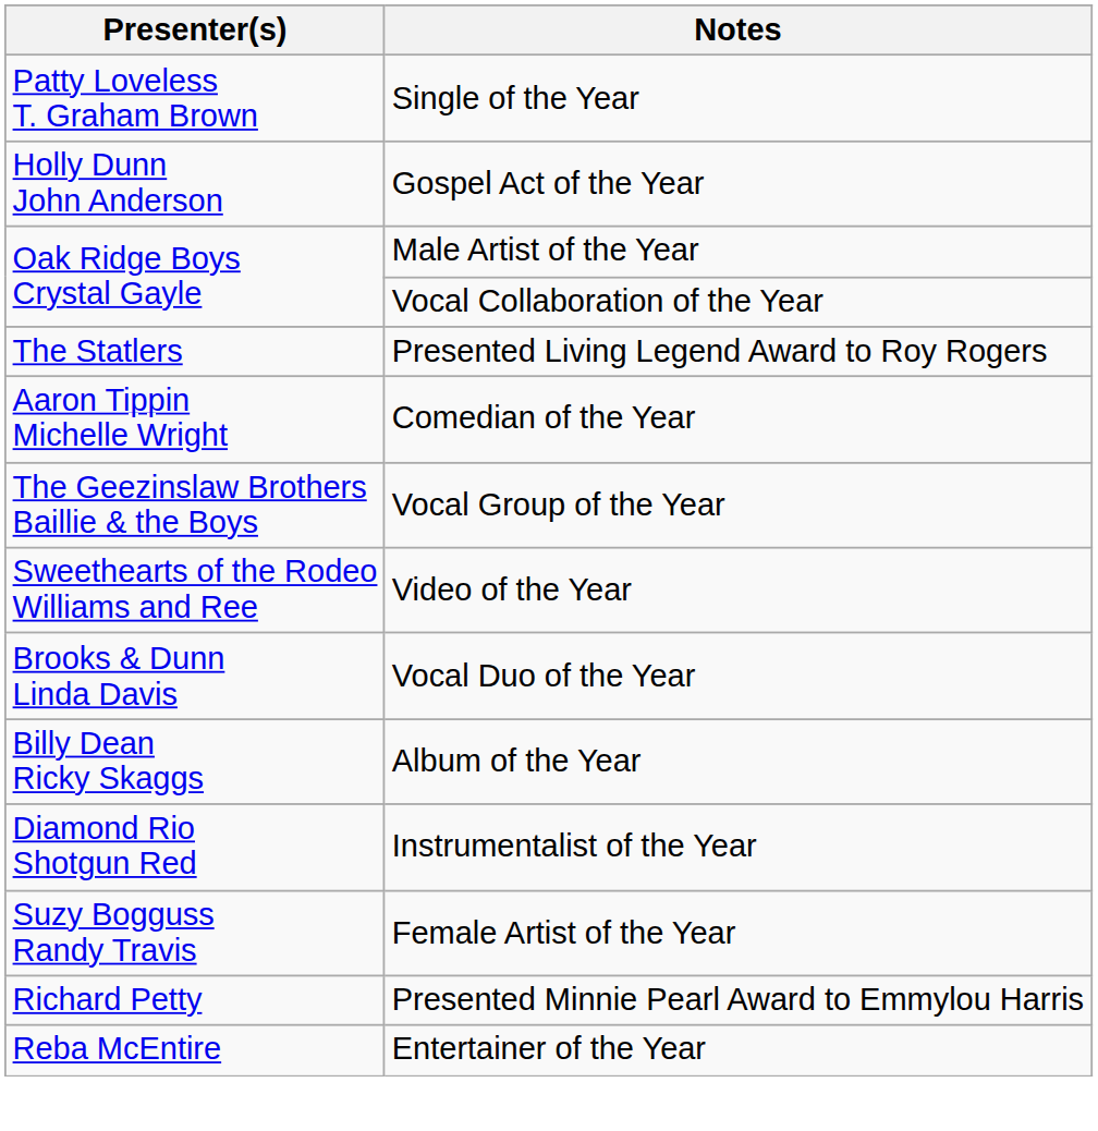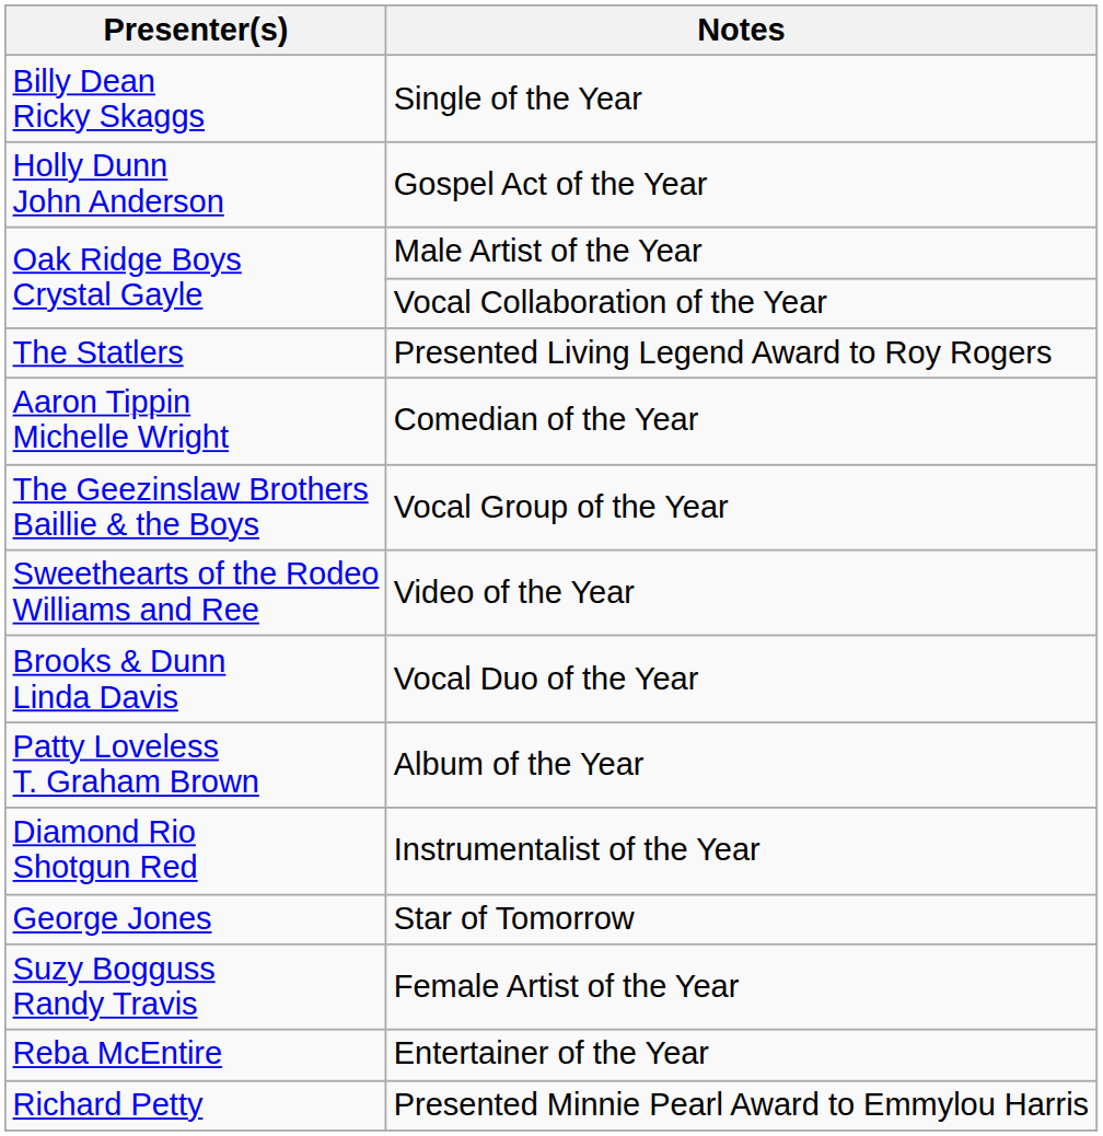Single of the Year | Presenter(s): Patty Loveless T. Graham Brown -> Billy Dean Ricky Skaggs
Album of the Year | Presenter(s): Billy Dean Ricky Skaggs -> Patty Loveless T. Graham Brown
+ row: George Jones | Star of Tomorrow
rows swapped: Presented Minnie Pearl Award to Emmylou Harris <-> Entertainer of the Year
